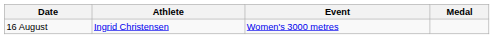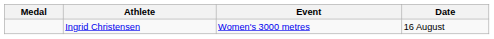columns swapped: Medal <-> Date
